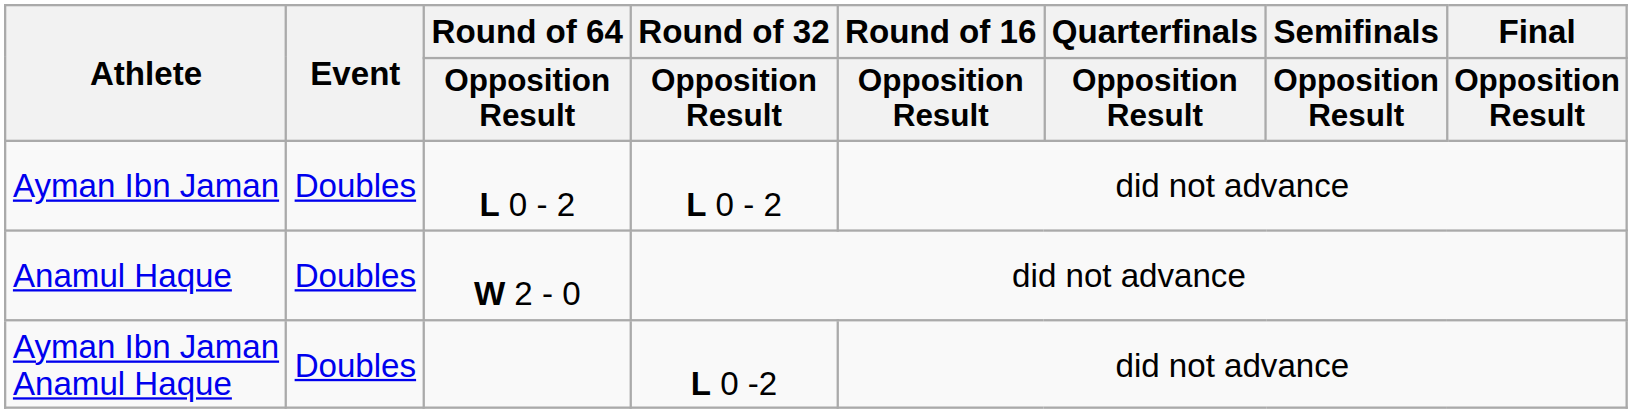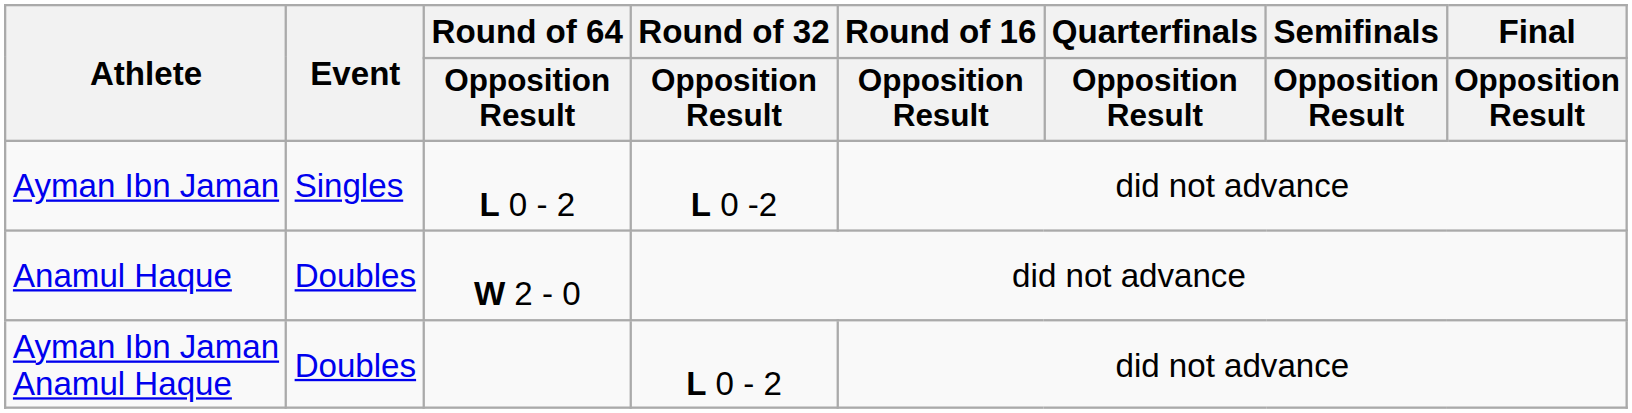Ayman Ibn Jaman | Event: Doubles -> Singles
Ayman Ibn Jaman | Round of 32 / Opposition Result: L 0 - 2 -> L 0 -2
Ayman Ibn Jaman Anamul Haque | Round of 32 / Opposition Result: L 0 -2 -> L 0 - 2
